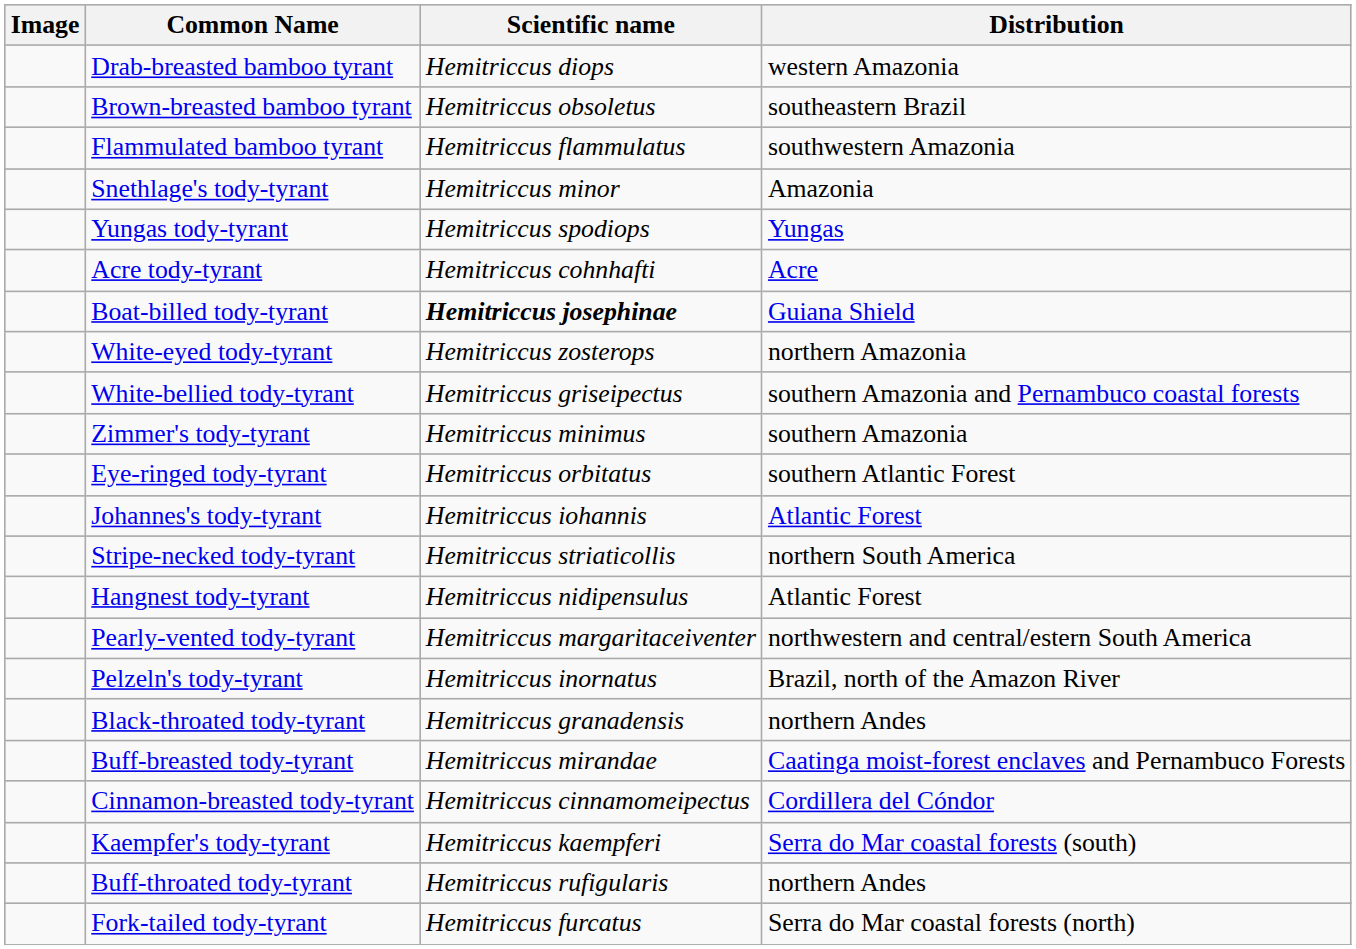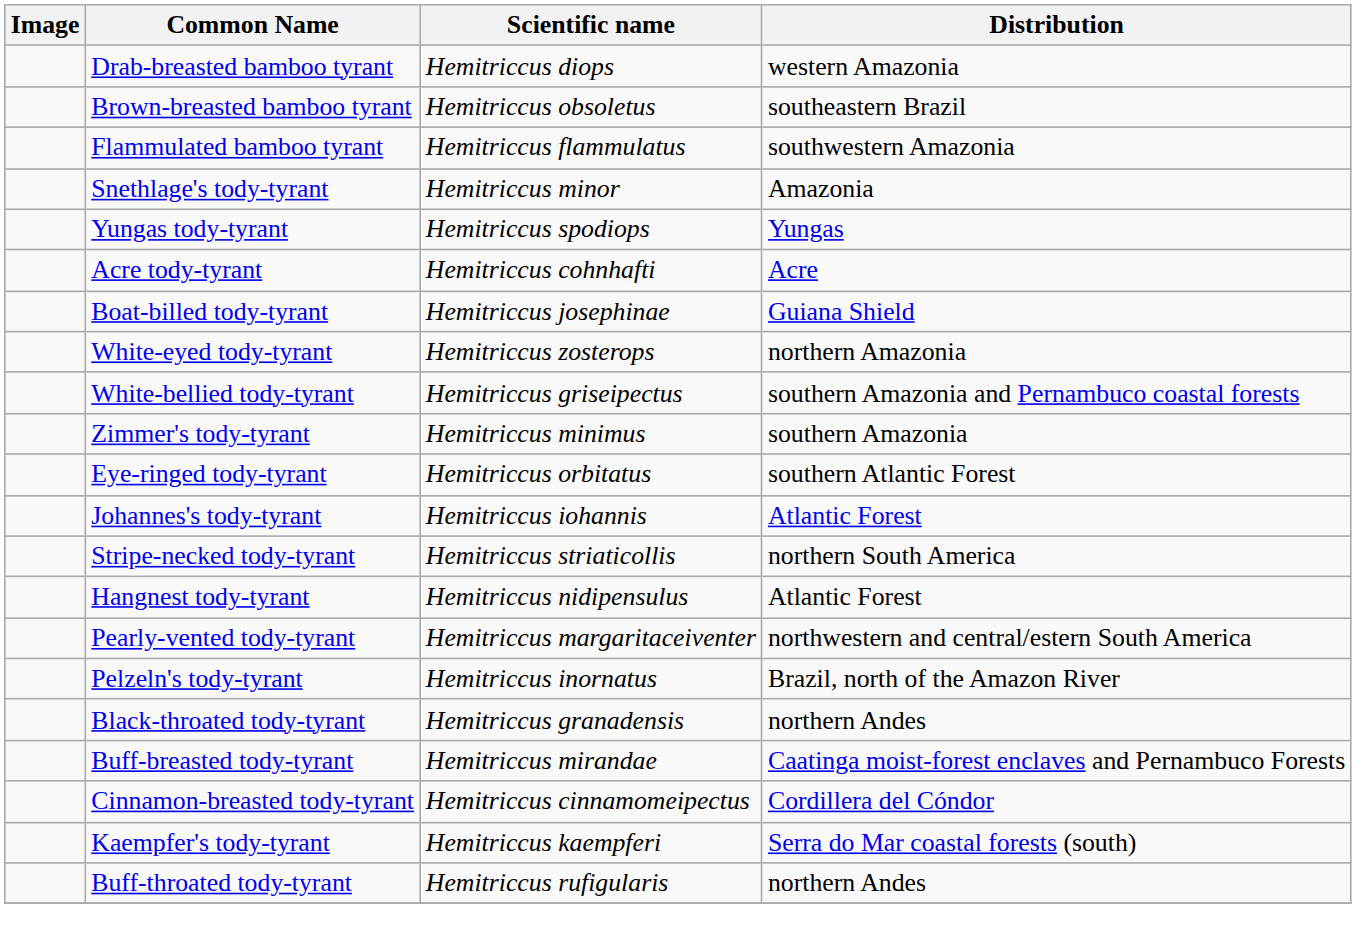Boat-billed tody-tyrant | Scientific name: bold -> normal
- row: Fork-tailed tody-tyrant | Hemitriccus furcatus | Serra do Mar coastal forests (north)
